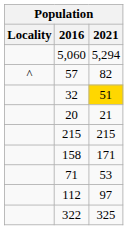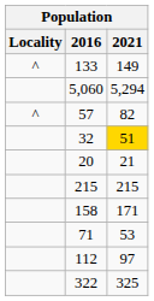+ row: ^ | 133 | 149
